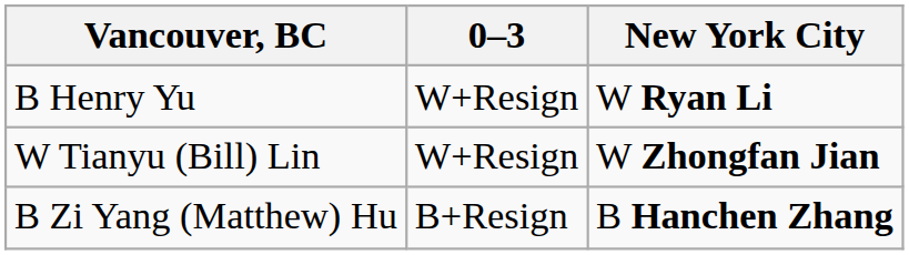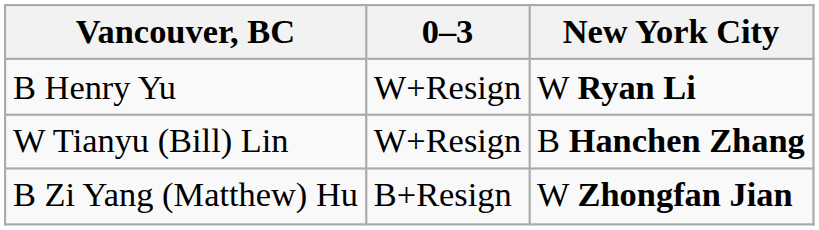W Tianyu (Bill) Lin | New York City: W Zhongfan Jian -> B Hanchen Zhang
B Zi Yang (Matthew) Hu | New York City: B Hanchen Zhang -> W Zhongfan Jian
